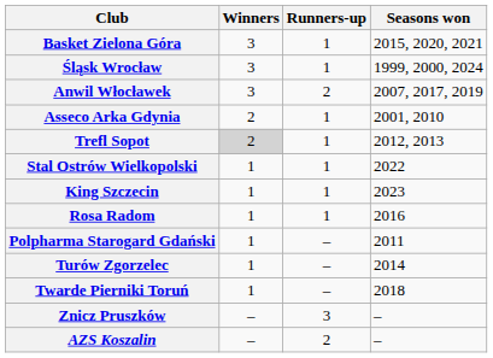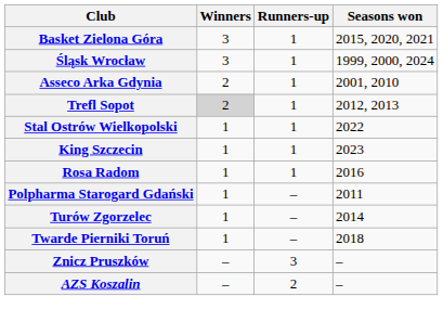- row: Anwil Włocławek | 3 | 2 | 2007, 2017, 2019
